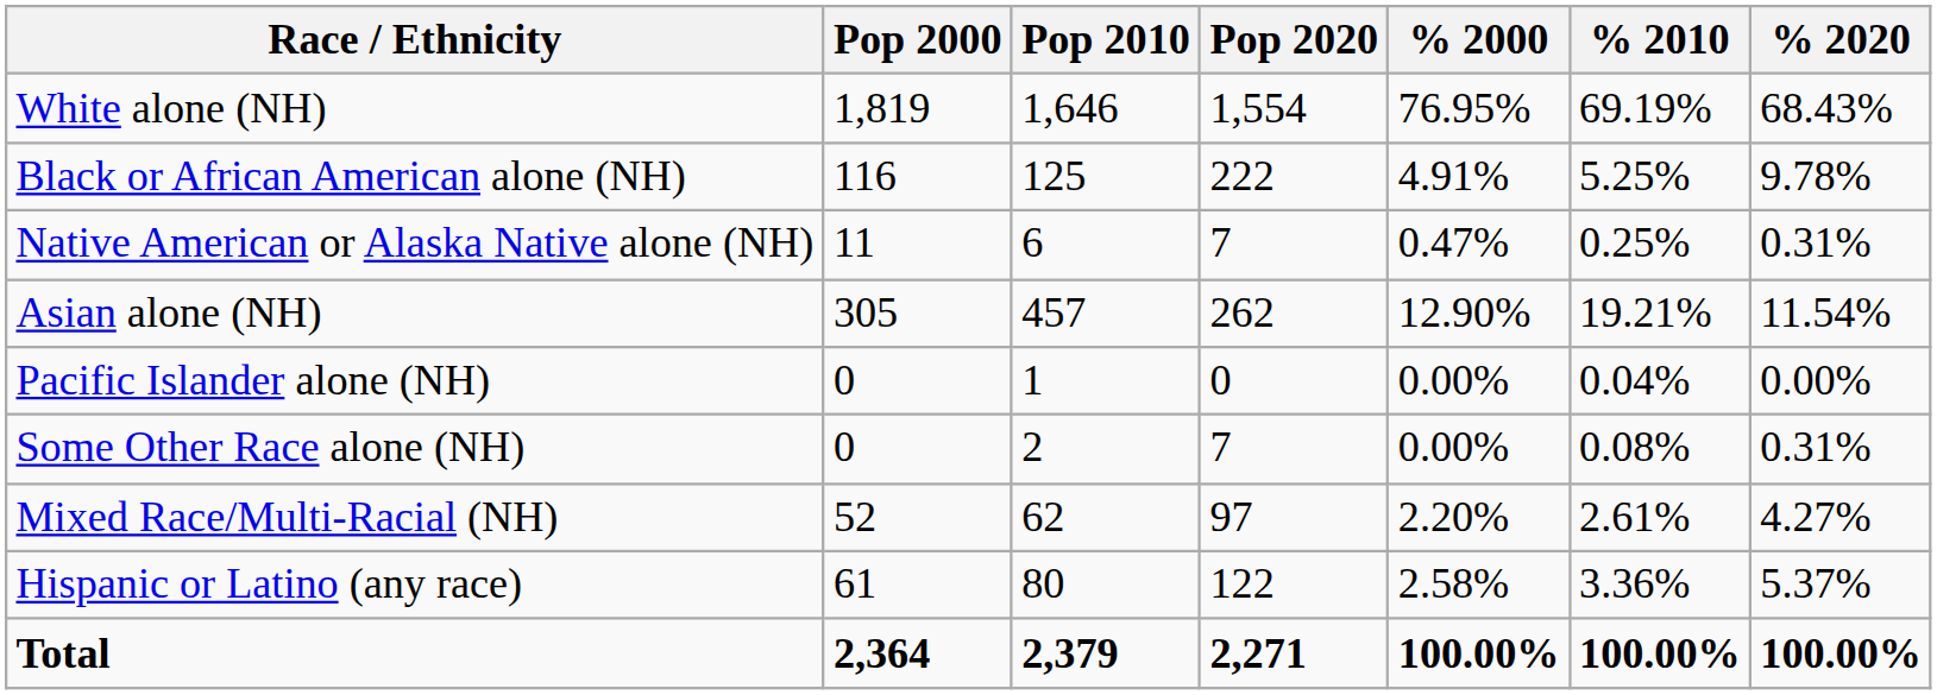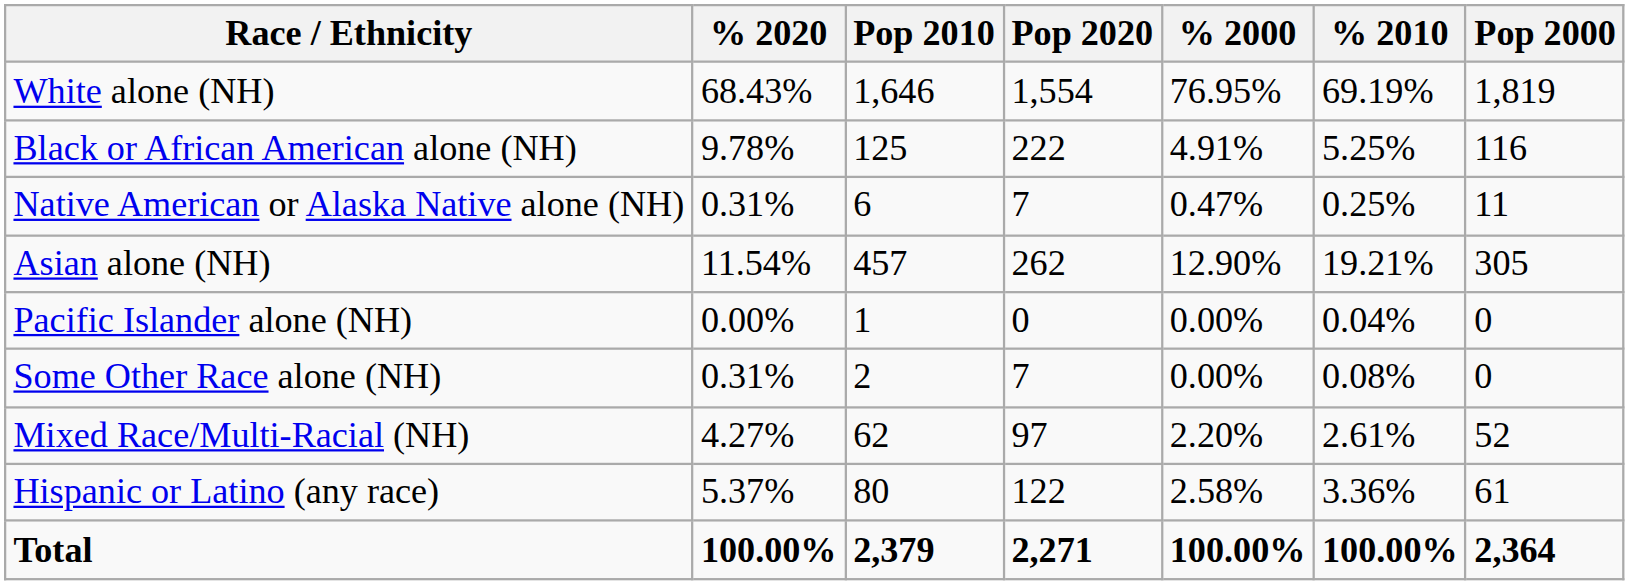columns swapped: Pop 2000 <-> % 2020
